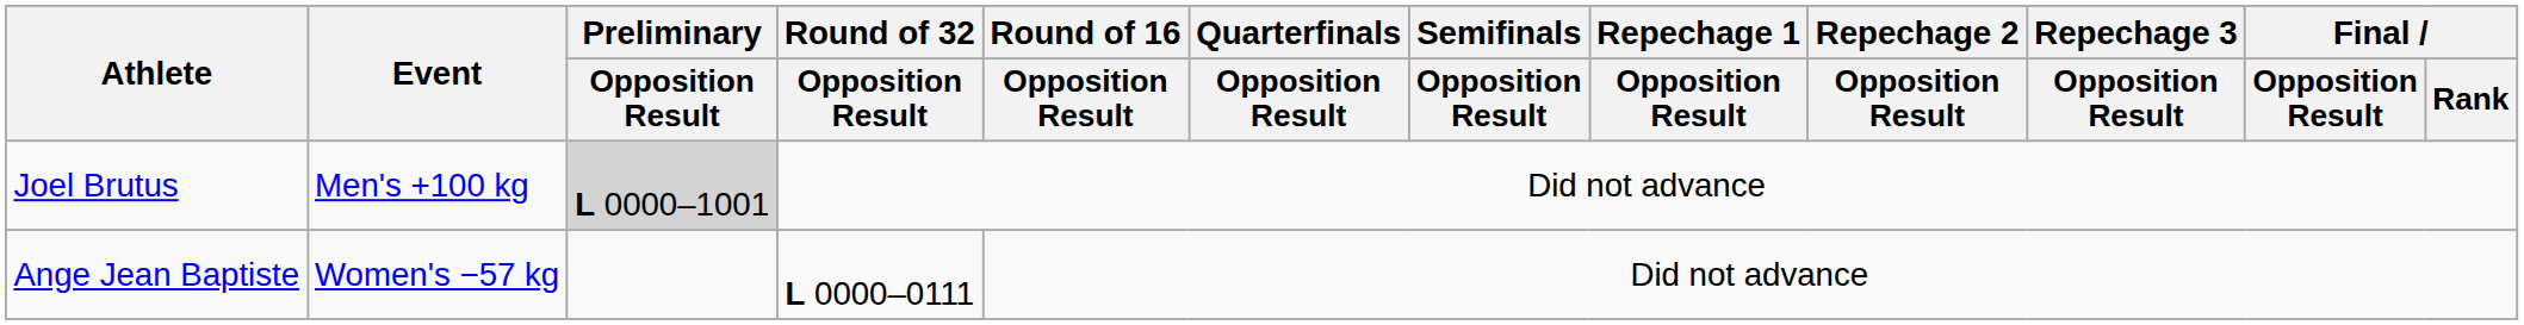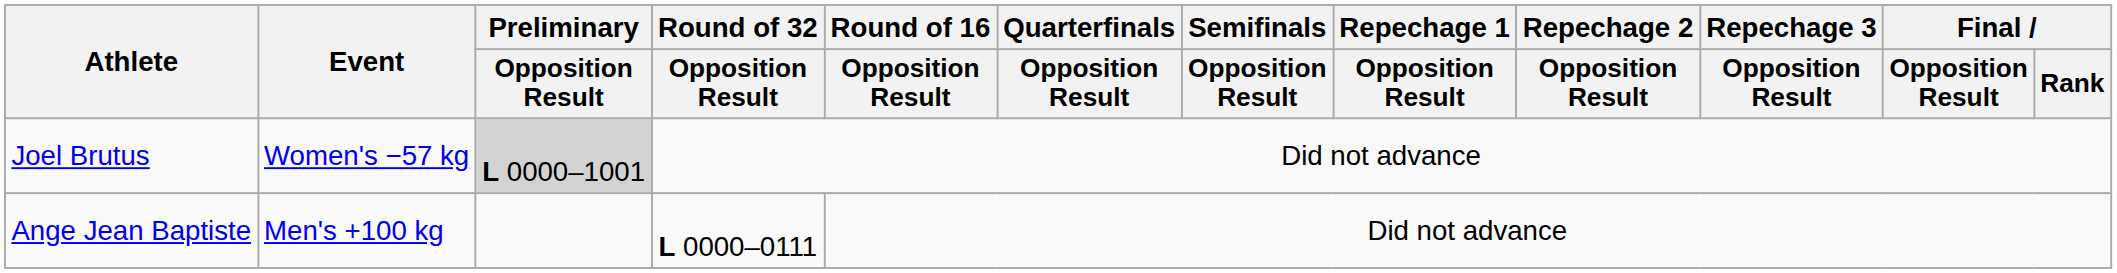Joel Brutus | Event: Men's +100 kg -> Women's −57 kg
Ange Jean Baptiste | Event: Women's −57 kg -> Men's +100 kg
